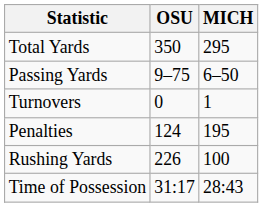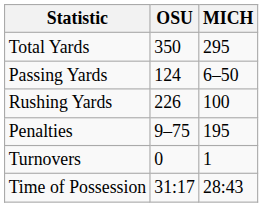Passing Yards | OSU: 9–75 -> 124
rows swapped: Rushing Yards <-> Turnovers
Penalties | OSU: 124 -> 9–75
